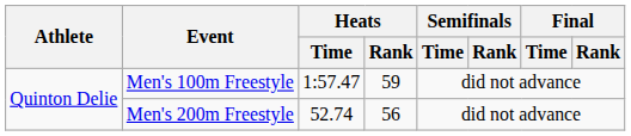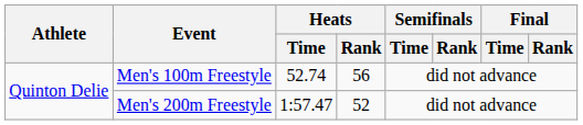Men's 100m Freestyle | Heats / Time: 1:57.47 -> 52.74
Men's 100m Freestyle | Heats / Rank: 59 -> 56
Men's 200m Freestyle | Heats / Time: 52.74 -> 1:57.47
Men's 200m Freestyle | Heats / Rank: 56 -> 52
